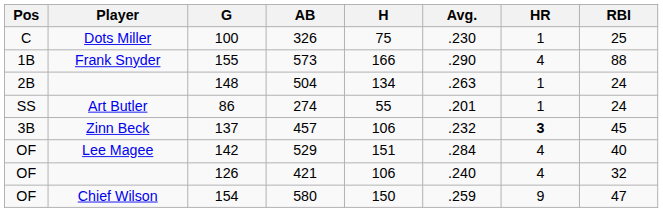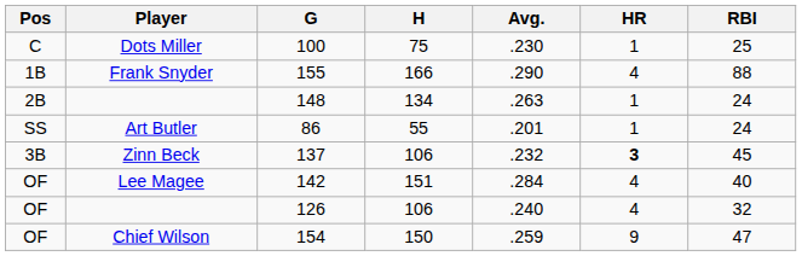- column: AB | 326 | 573 | 504 | 274 | 457 | 529 | 421 | 580
